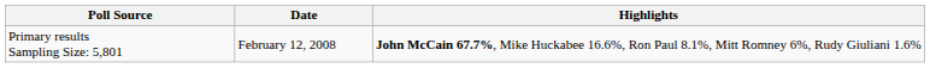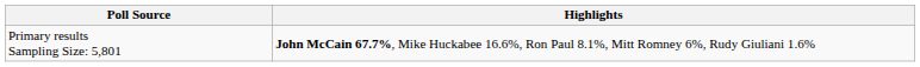- column: Date | February 12, 2008
